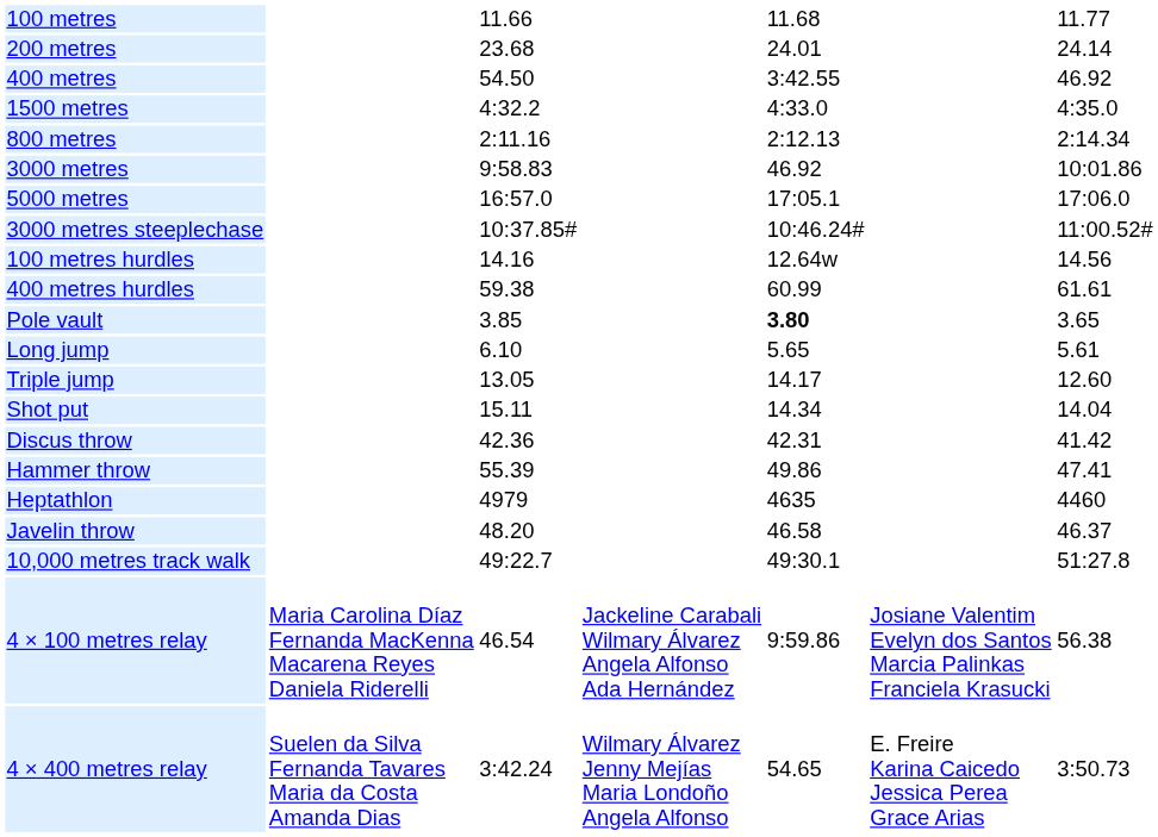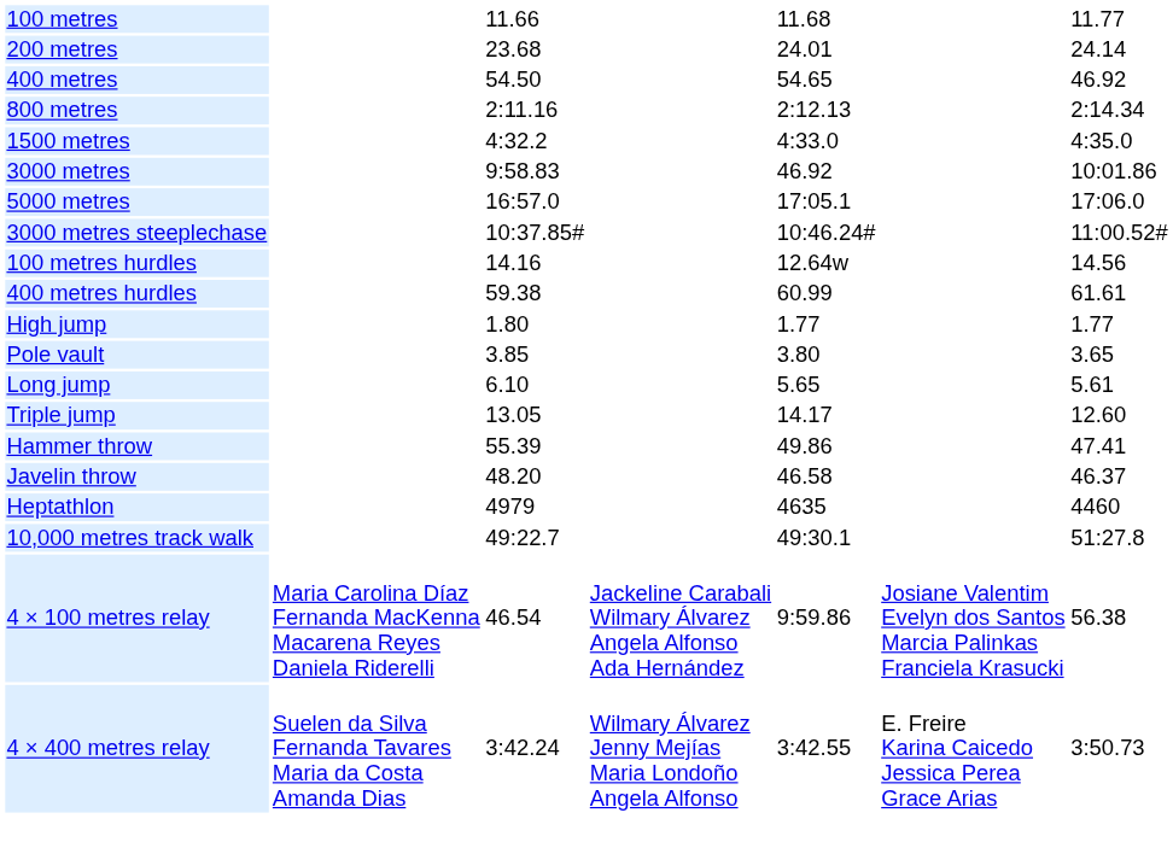400 metres | column 5: 3:42.55 -> 54.65
rows swapped: 800 metres <-> 1500 metres
+ row: High jump | 1.80 | 1.77 | 1.77
Pole vault | column 5: bold -> normal
- row: Shot put | 15.11 | 14.34 | 14.04
- row: Discus throw | 42.36 | 42.31 | 41.42
rows swapped: Javelin throw <-> Heptathlon
4 × 400 metres relay | column 5: 54.65 -> 3:42.55
